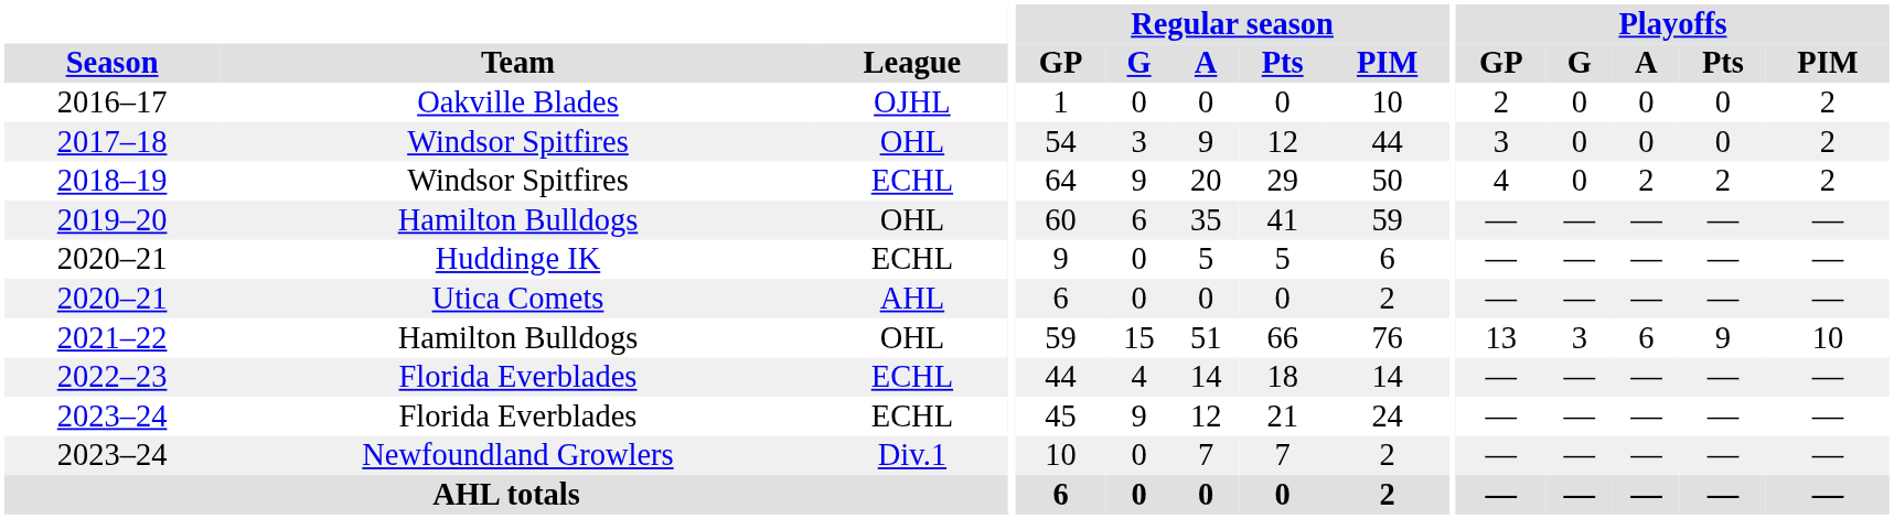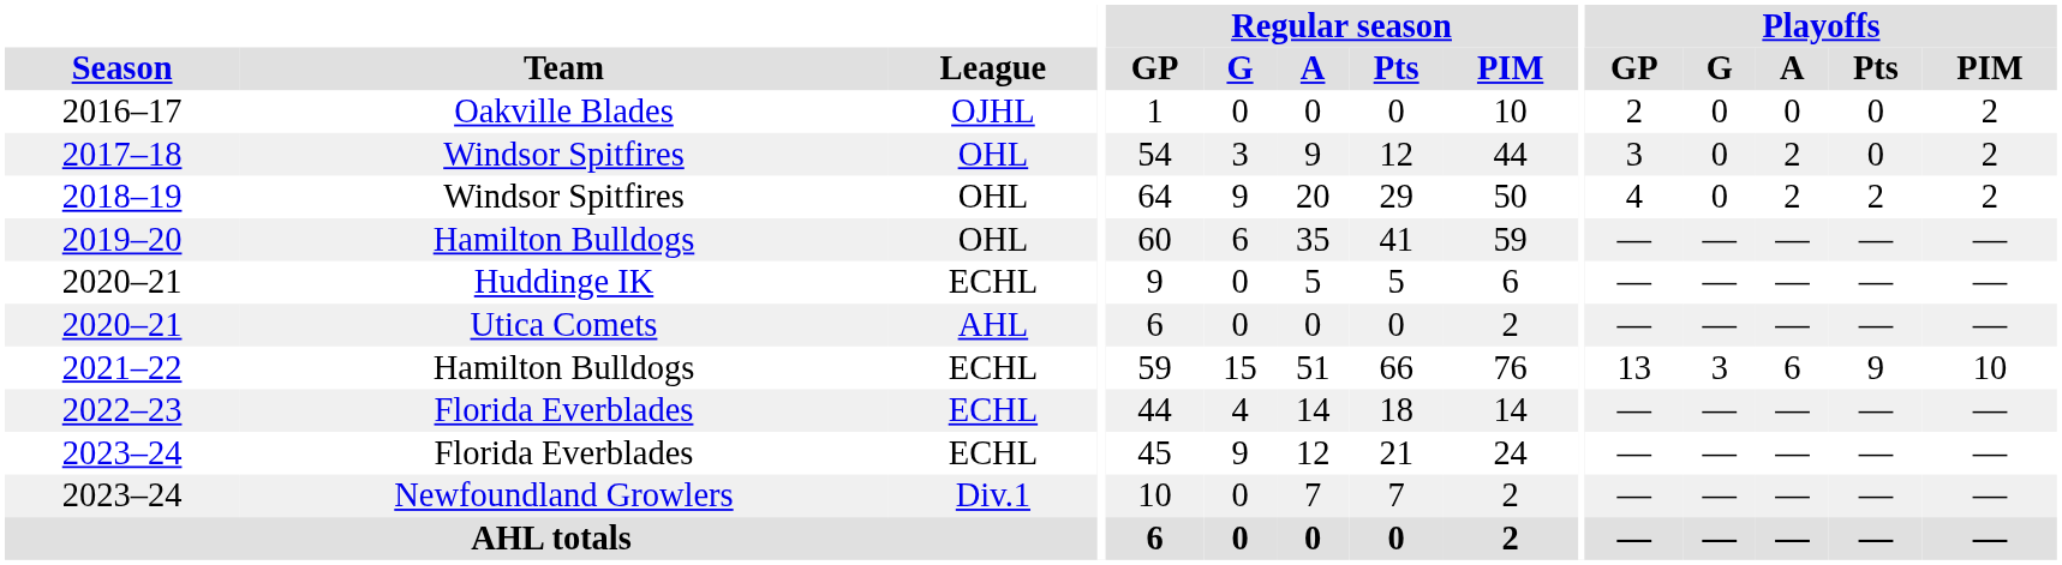2017–18 | Playoffs / A: 0 -> 2
2018–19 | League: ECHL -> OHL
2021–22 | League: OHL -> ECHL
